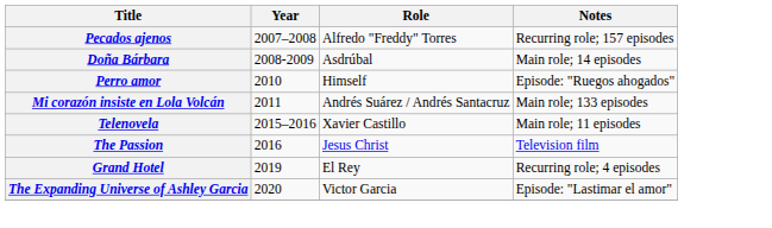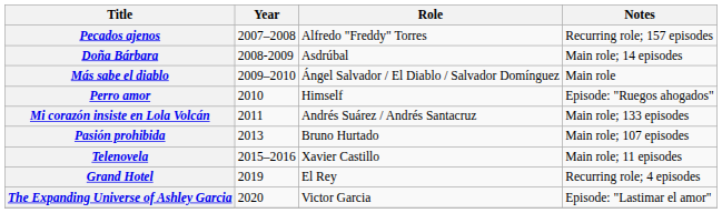+ row: Más sabe el diablo | 2009–2010 | Ángel Salvador / El Diablo / Salvador Domínguez | Main role
+ row: Pasión prohibida | 2013 | Bruno Hurtado | Main role; 107 episodes
- row: The Passion | 2016 | Jesus Christ | Television film
